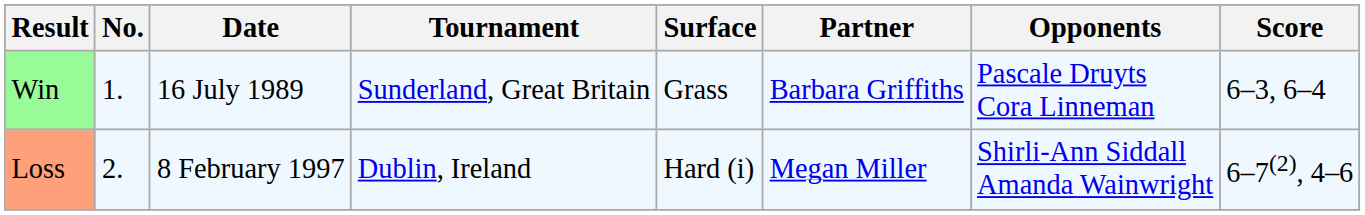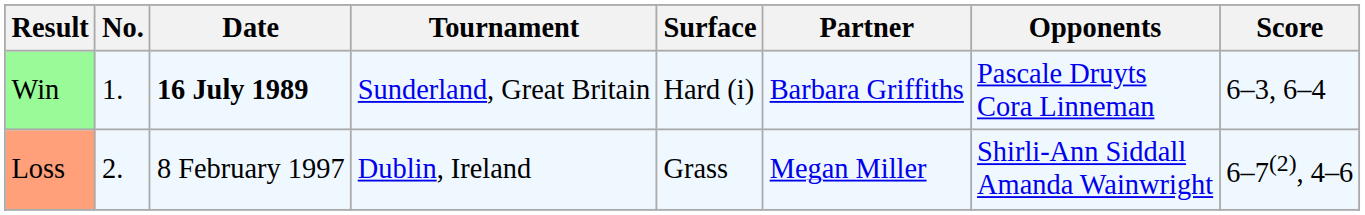Win | Date: normal -> bold
Win | Surface: Grass -> Hard (i)
Loss | Surface: Hard (i) -> Grass
